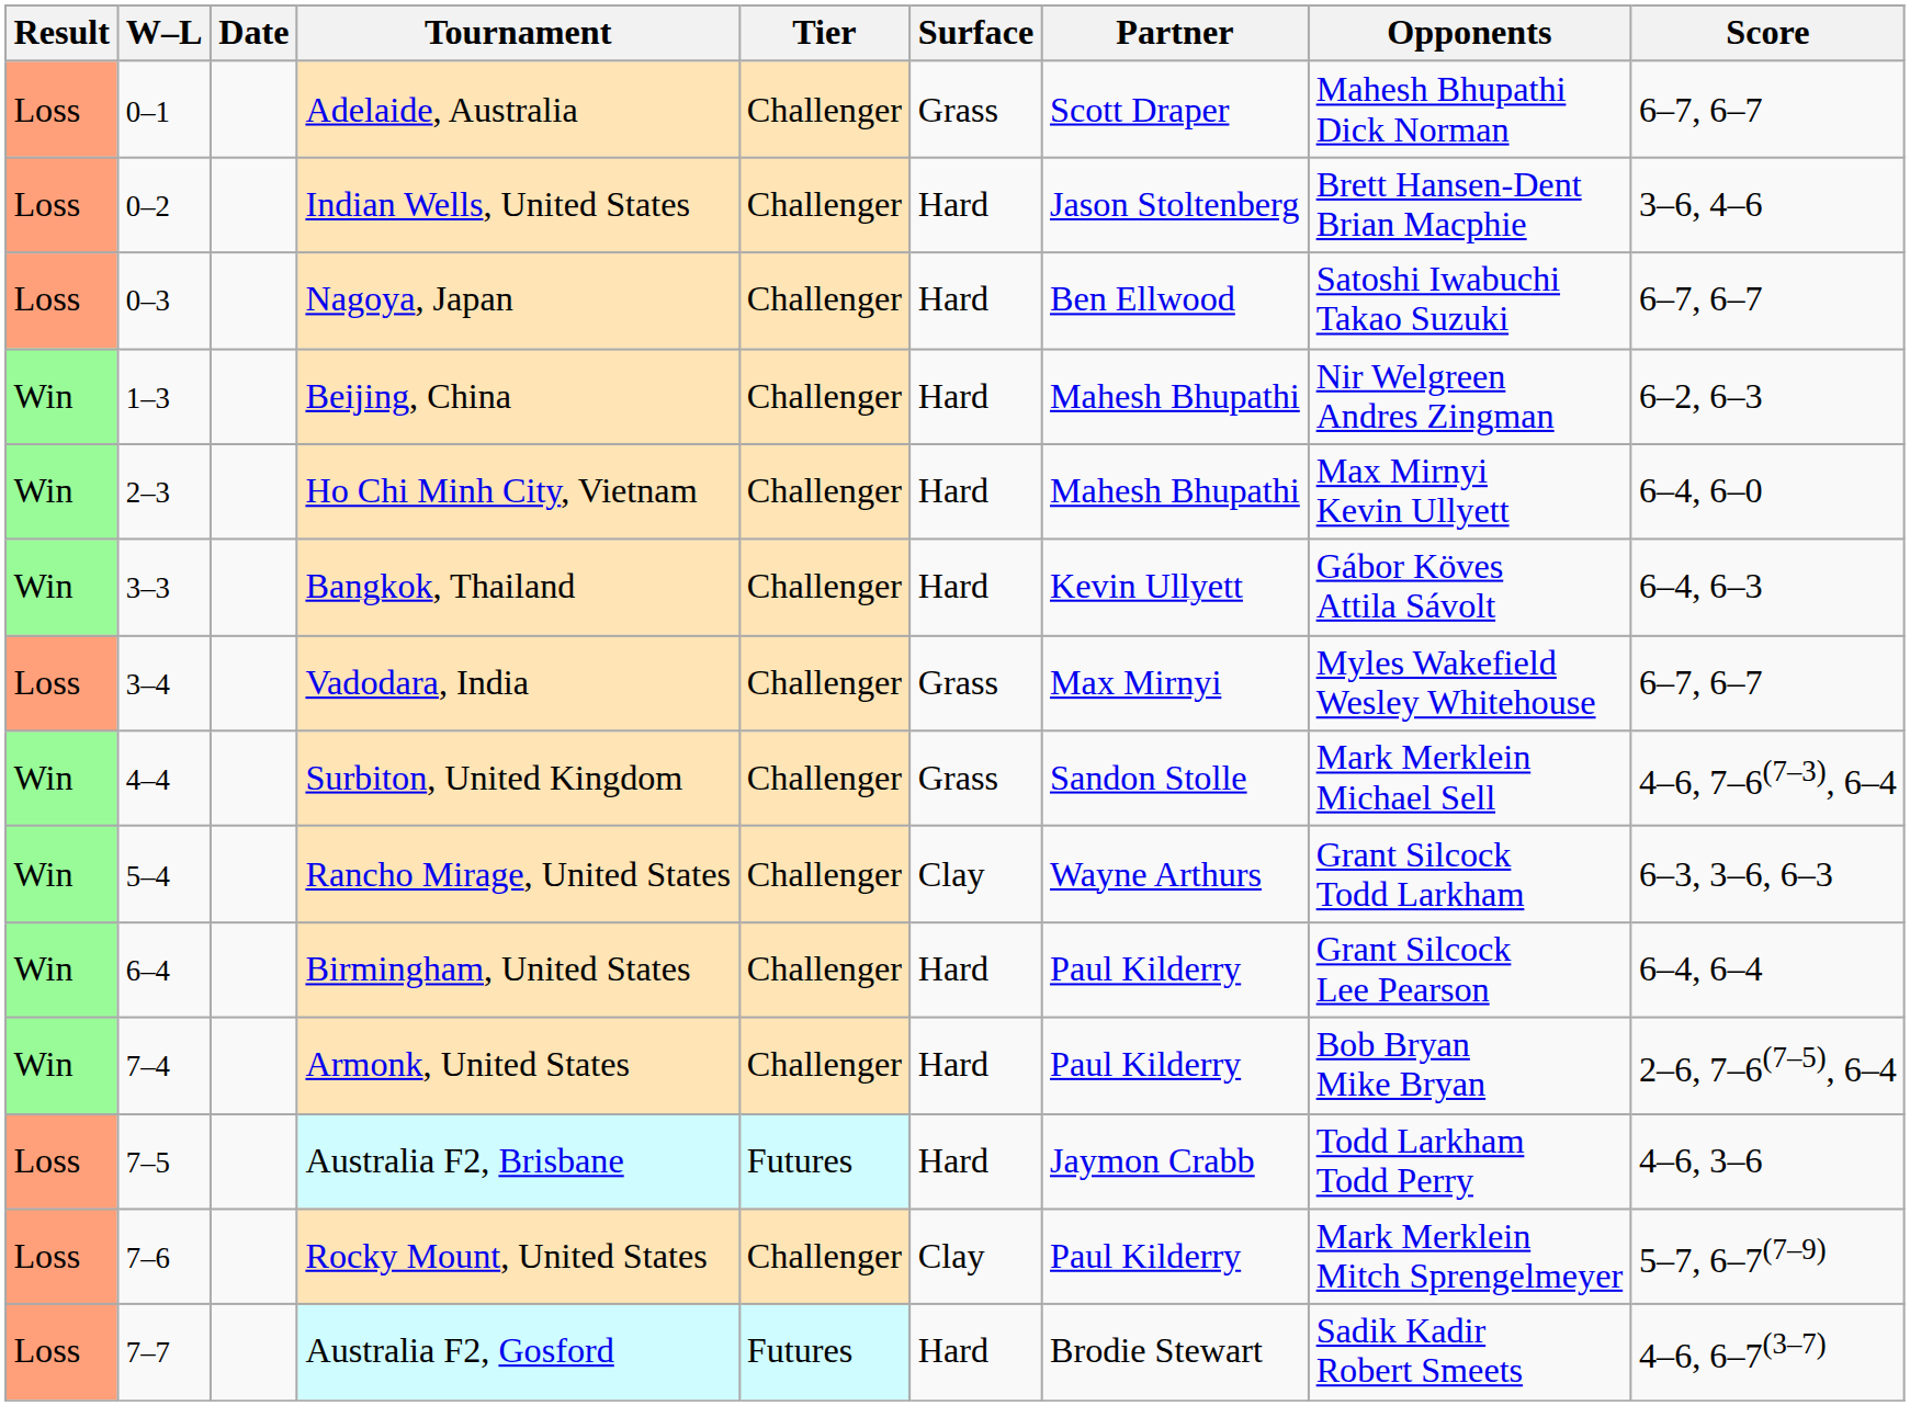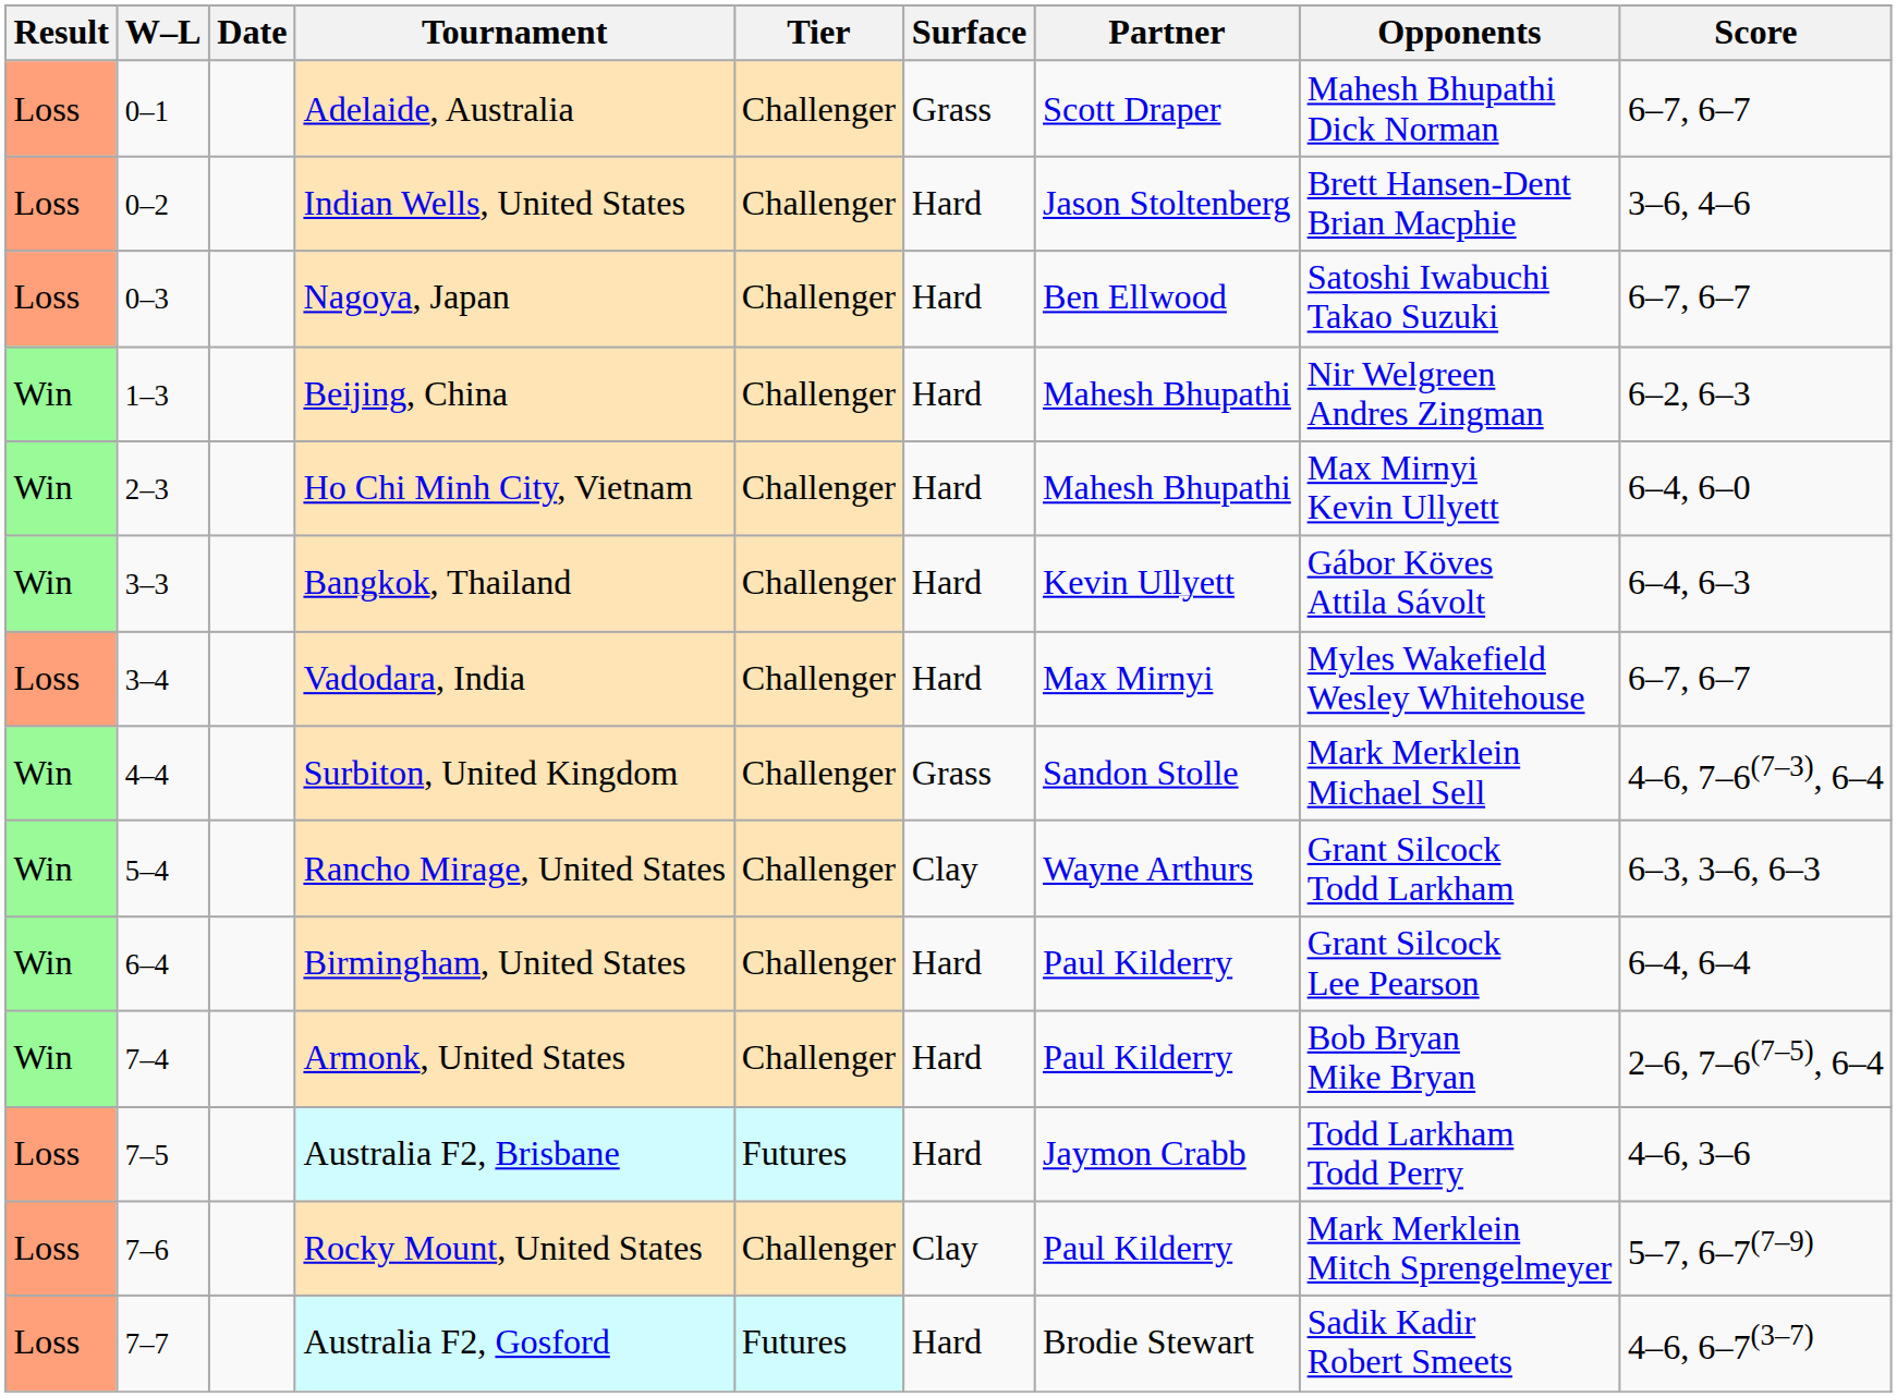Vadodara, India | Surface: Grass -> Hard
